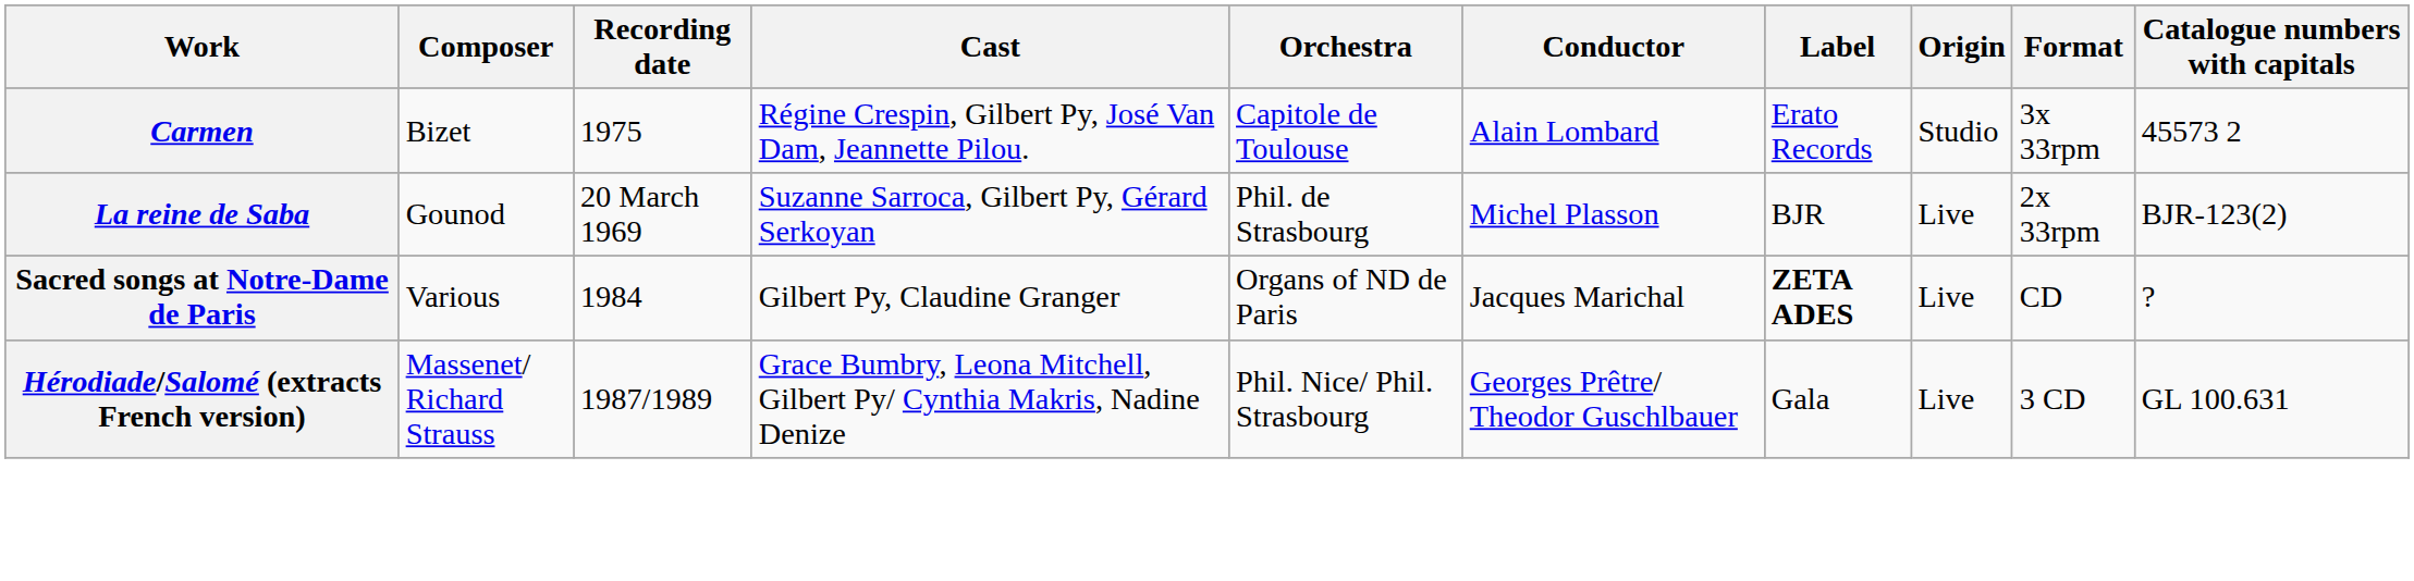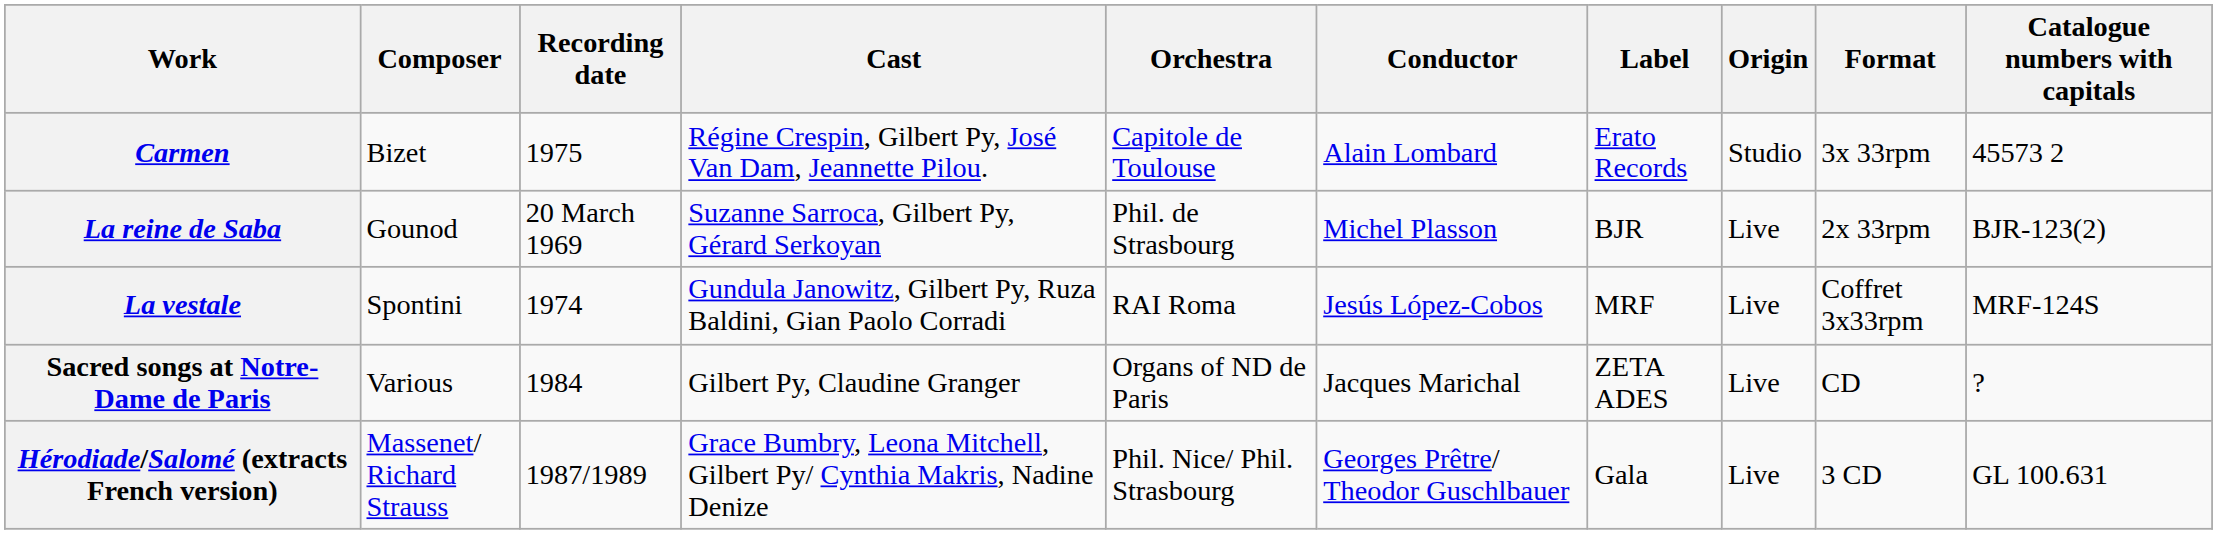+ row: La vestale | Spontini | 1974 | Gundula Janowitz, Gilbert Py, Ruza Baldini, Gian Paolo Corradi | RAI Roma | Jesús López-Cobos | MRF | Live | Coffret 3x33rpm | MRF-124S
Sacred songs at Notre-Dame de Paris | Label: bold -> normal
